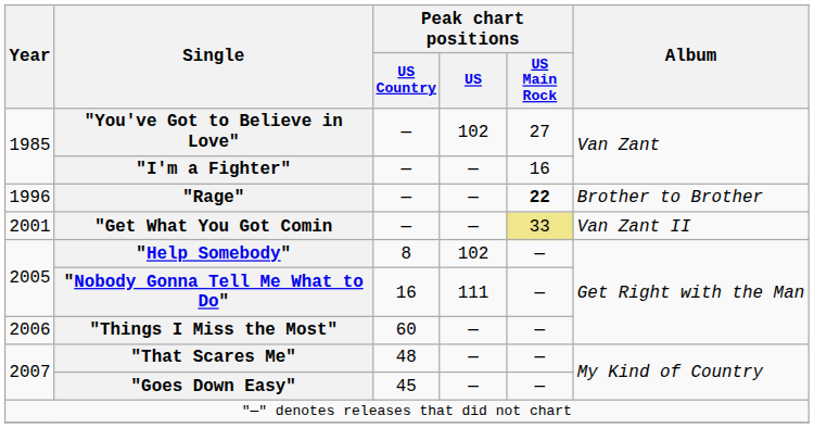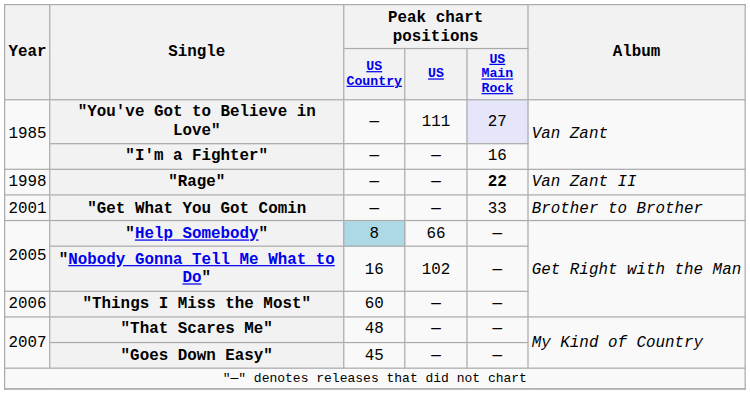"You've Got to Believe in Love" | Peak chart positions / US: 102 -> 111
"You've Got to Believe in Love" | Peak chart positions / US Main Rock: no background -> lavender background
"Rage" | Year: 1996 -> 1998
"Rage" | Album: Brother to Brother -> Van Zant II
"Get What You Got Comin | Peak chart positions / US Main Rock: khaki background -> no background
"Get What You Got Comin | Album: Van Zant II -> Brother to Brother
"Help Somebody" | Peak chart positions / US Country: no background -> lightblue background
"Help Somebody" | Peak chart positions / US: 102 -> 66
"Nobody Gonna Tell Me What to Do" | Peak chart positions / US: 111 -> 102
